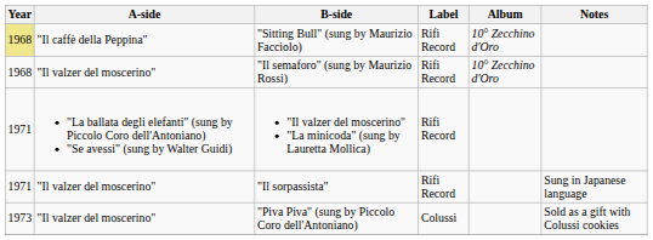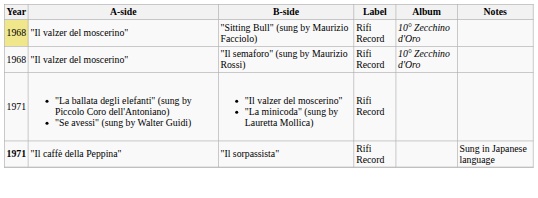"Sitting Bull" (sung by Maurizio Facciolo) | A-side: "Il caffè della Peppina" -> "Il valzer del moscerino"
"Il sorpassista" | Year: normal -> bold
"Il sorpassista" | A-side: "Il valzer del moscerino" -> "Il caffè della Peppina"
- row: 1973 | "Il valzer del moscerino" | "Piva Piva" (sung by Piccolo Coro dell'Antoniano) | Colussi | Sold as a gift with Colussi cookies
